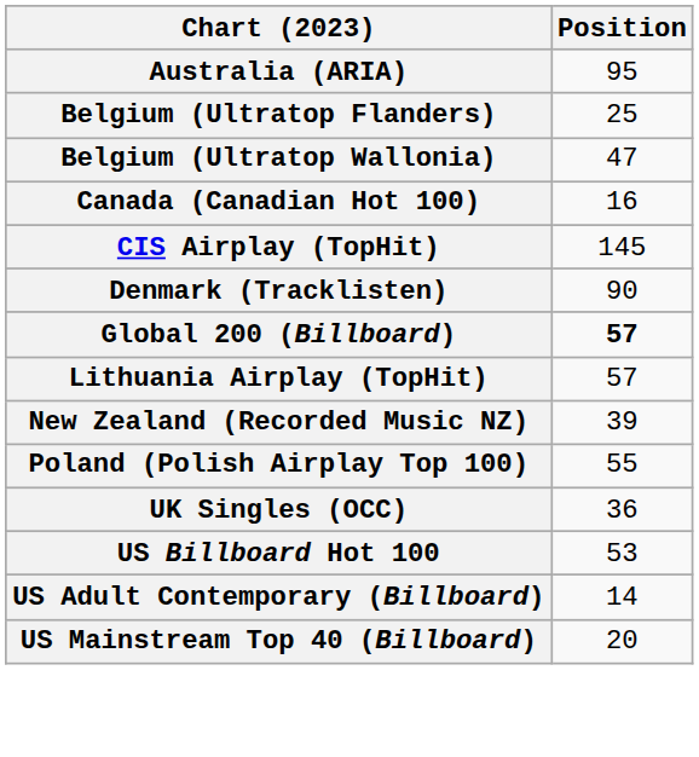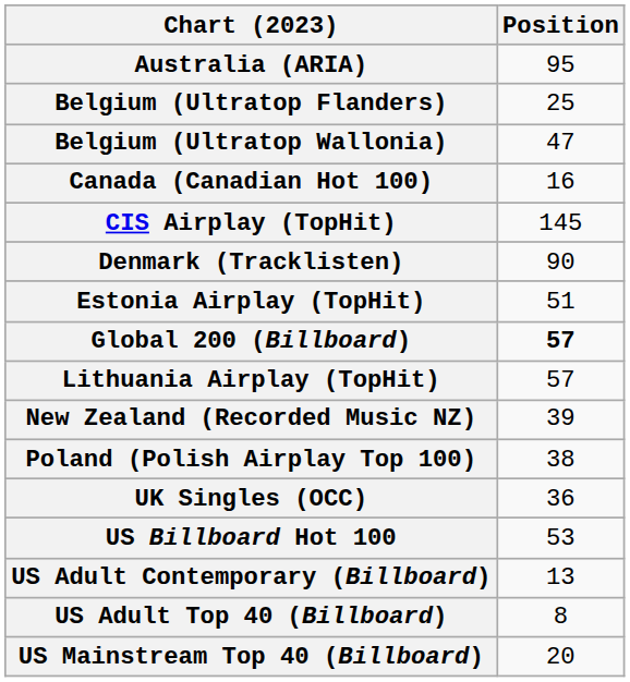+ row: Estonia Airplay (TopHit) | 51
Poland (Polish Airplay Top 100) | Position: 55 -> 38
US Adult Contemporary (Billboard) | Position: 14 -> 13
+ row: US Adult Top 40 (Billboard) | 8
